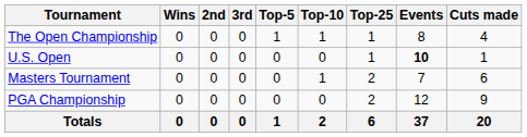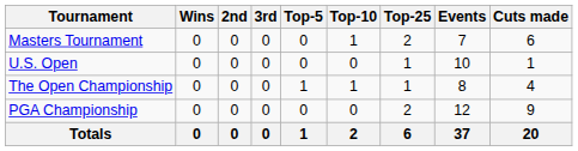rows swapped: Masters Tournament <-> The Open Championship
U.S. Open | Events: bold -> normal
